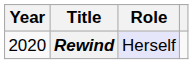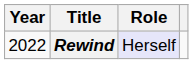Rewind | Year: 2020 -> 2022
